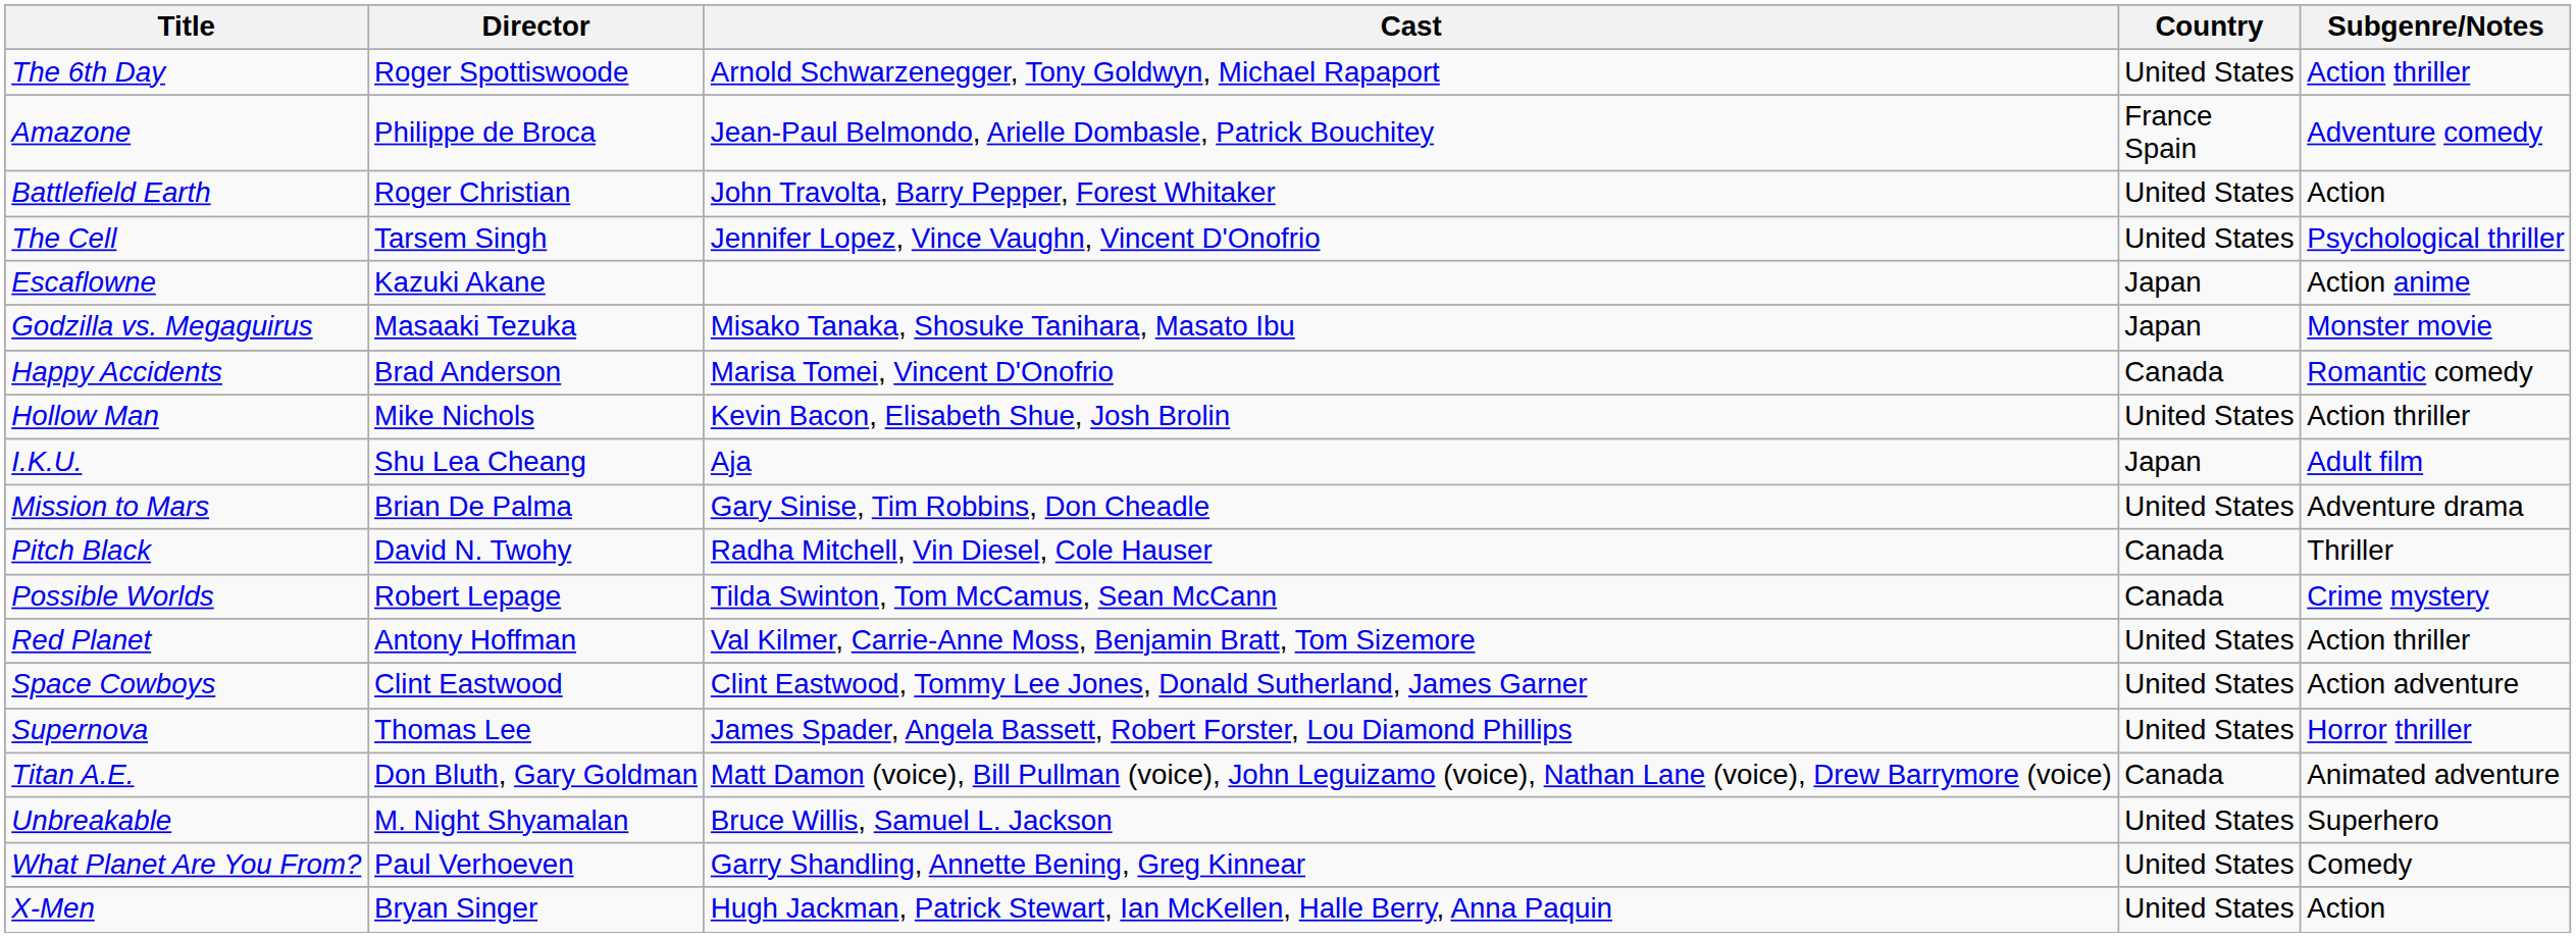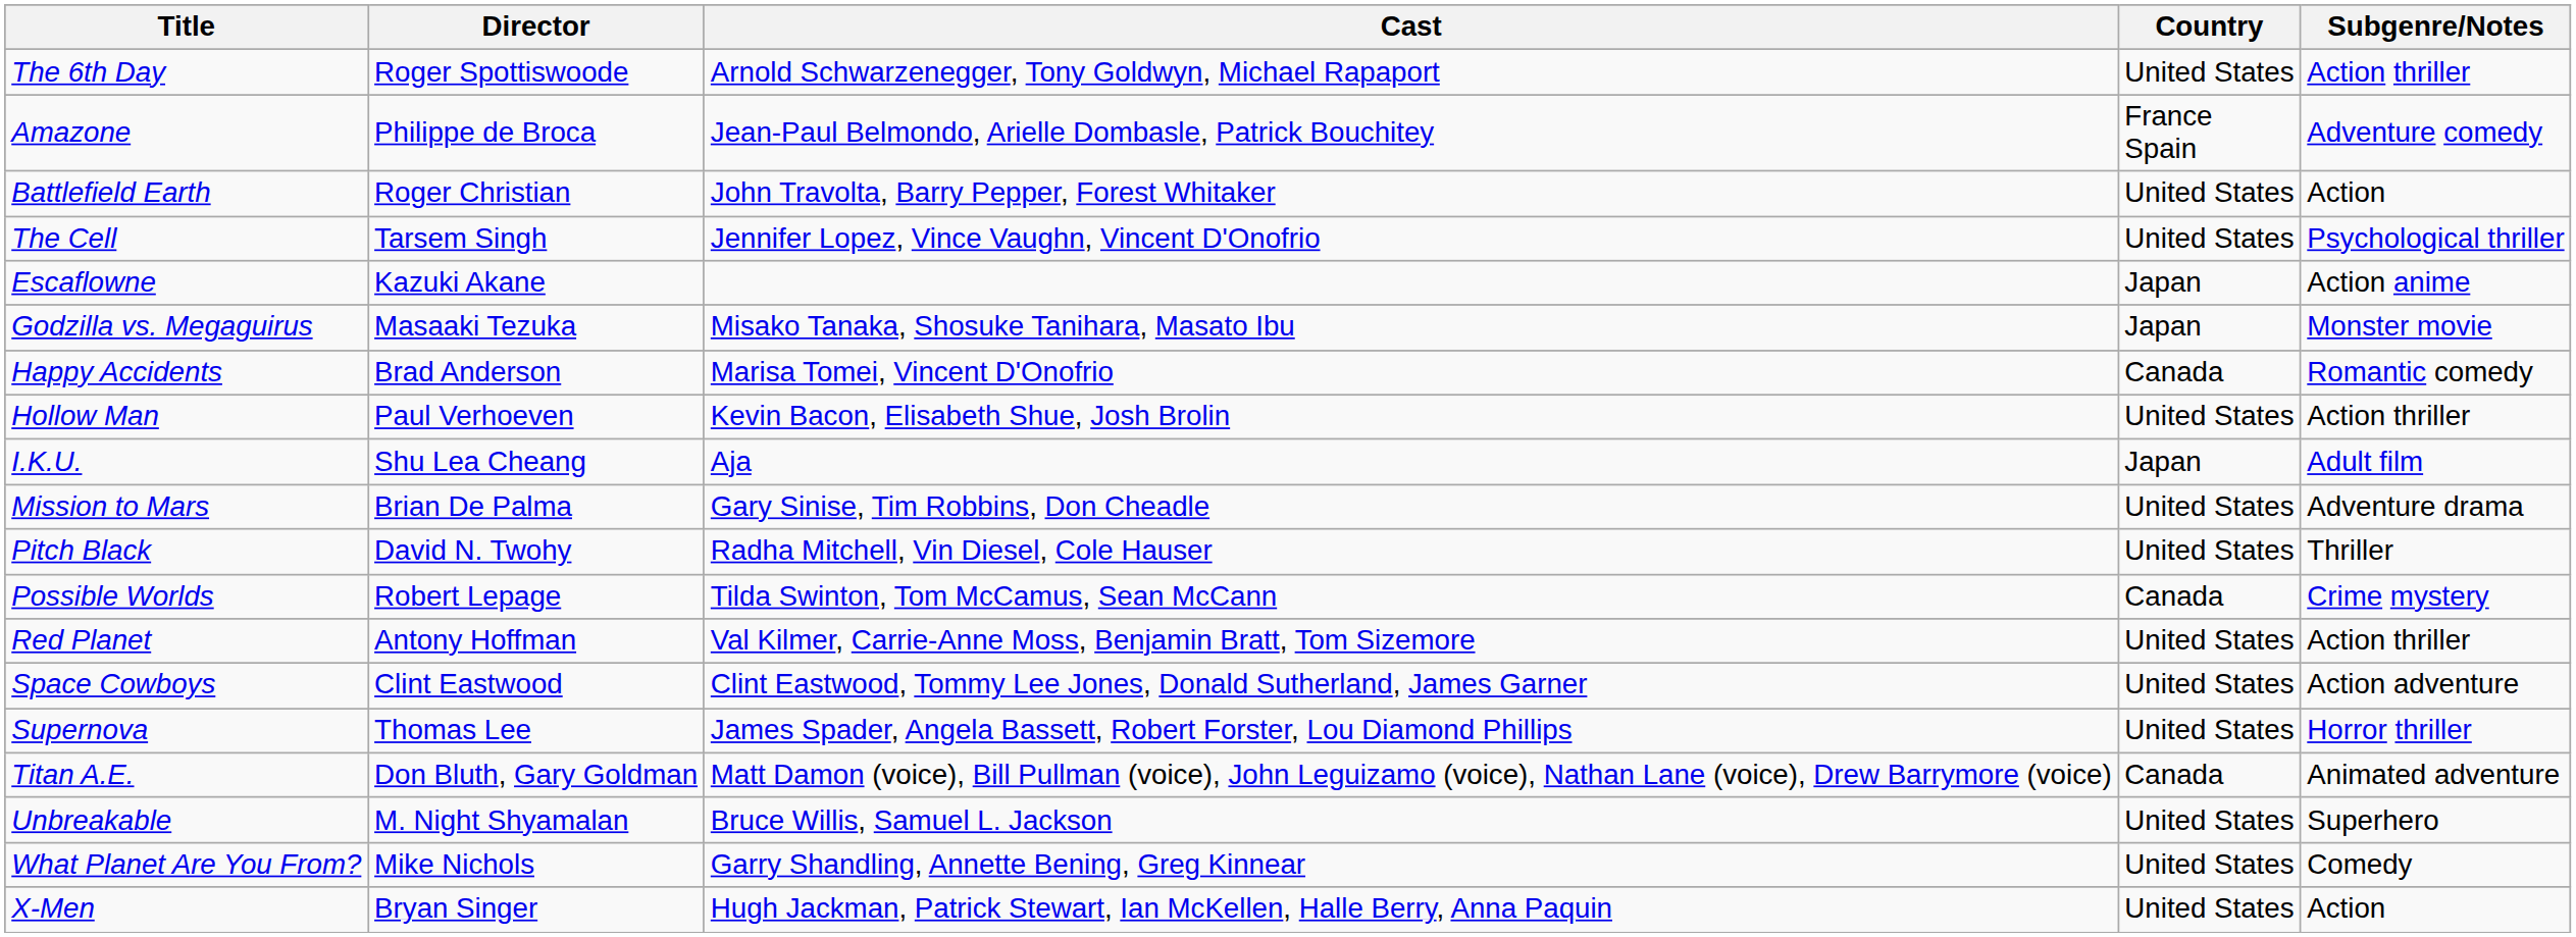Hollow Man | Director: Mike Nichols -> Paul Verhoeven
Pitch Black | Country: Canada -> United States
What Planet Are You From? | Director: Paul Verhoeven -> Mike Nichols
